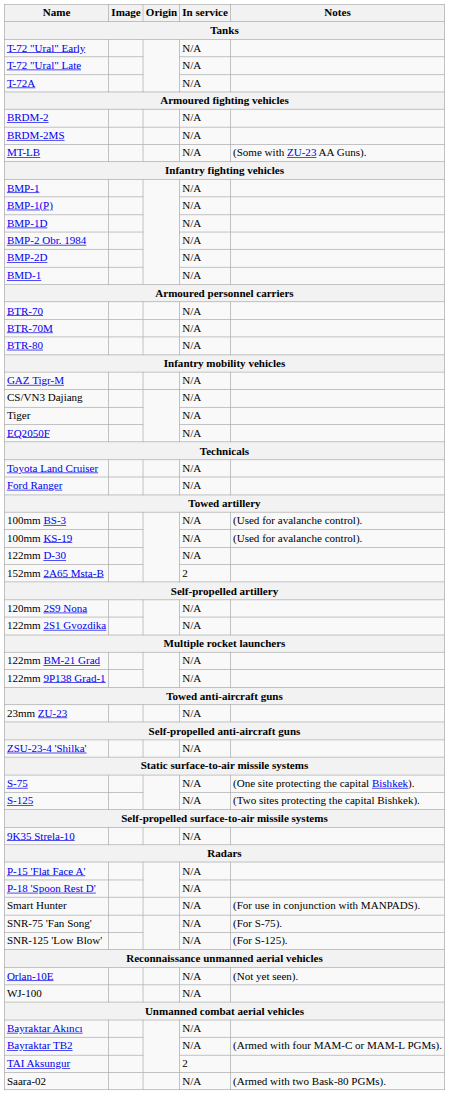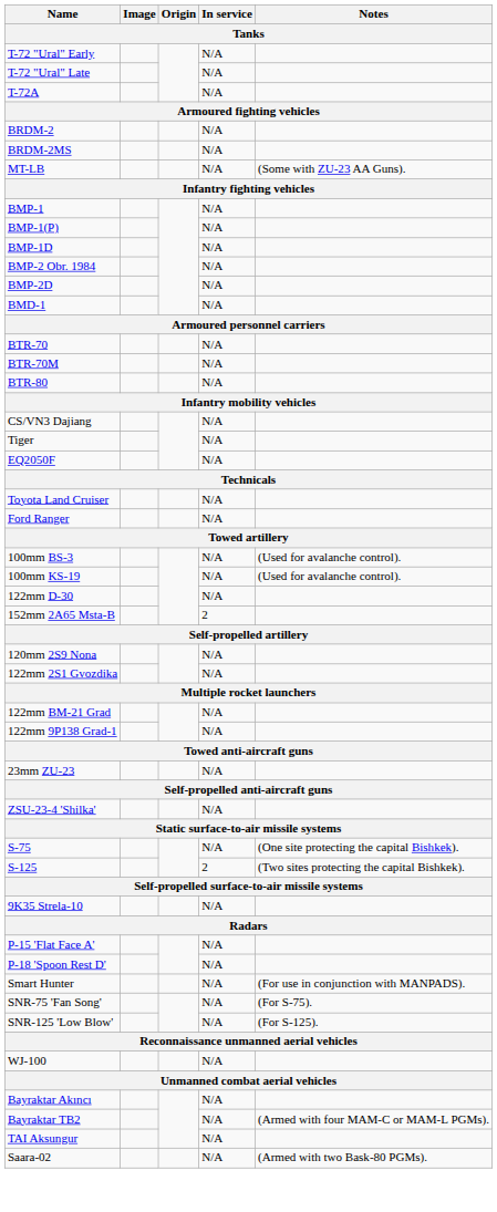- row: GAZ Tigr-M | N/A
S-125 | In service: N/A -> 2
- row: Orlan-10E | N/A | (Not yet seen).
TAI Aksungur | In service: 2 -> N/A
